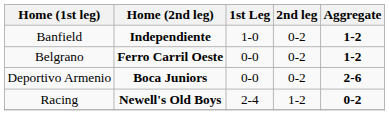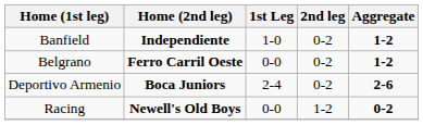Deportivo Armenio | 1st Leg: 0-0 -> 2-4
Racing | 1st Leg: 2-4 -> 0-0
